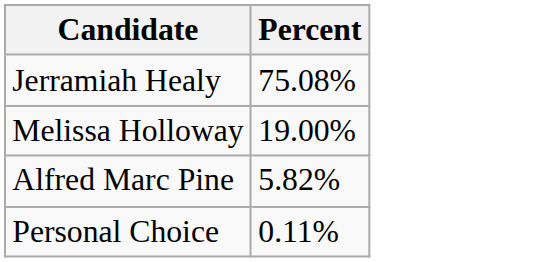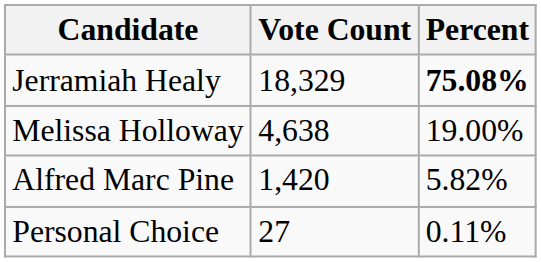+ column: Vote Count | 18,329 | 4,638 | 1,420 | 27
Jerramiah Healy | Percent: normal -> bold
